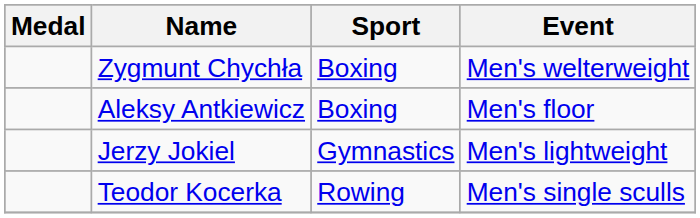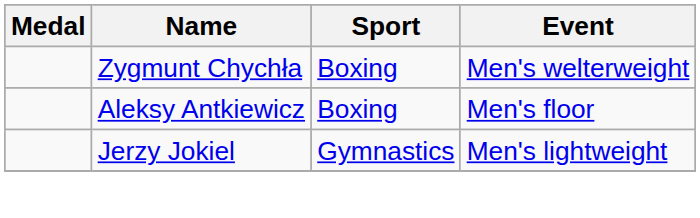- row: Teodor Kocerka | Rowing | Men's single sculls
